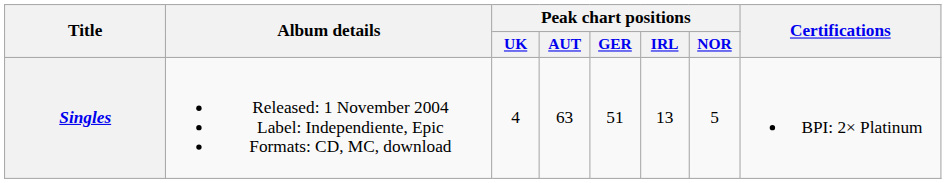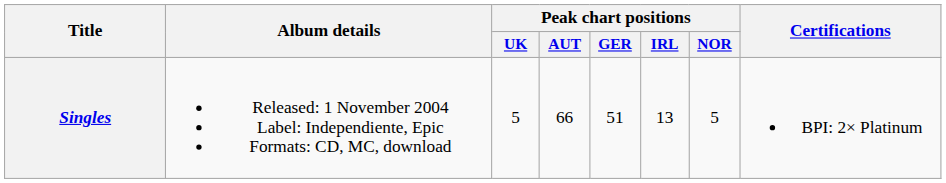Singles | Peak chart positions / UK: 4 -> 5
Singles | Peak chart positions / AUT: 63 -> 66
